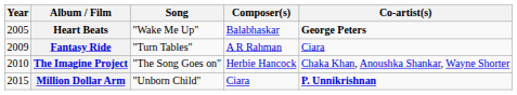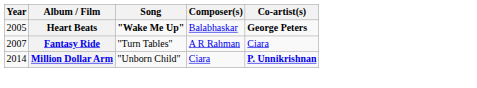Heart Beats | Song: normal -> bold
Fantasy Ride | Year: 2009 -> 2007
- row: 2010 | The Imagine Project | "The Song Goes on" | Herbie Hancock | Chaka Khan, Anoushka Shankar, Wayne Shorter
Million Dollar Arm | Year: 2015 -> 2014
